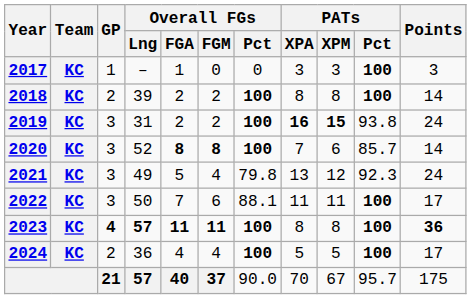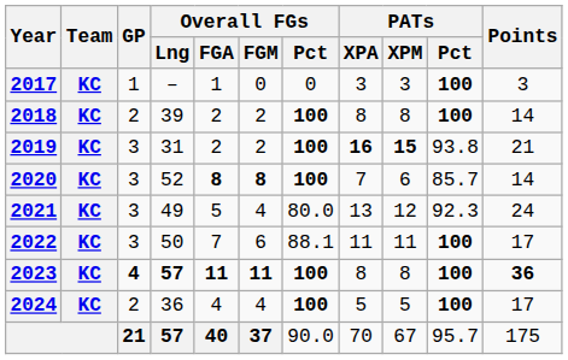2019 | Points: 24 -> 21
2021 | Overall FGs / Pct: 79.8 -> 80.0
